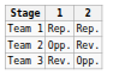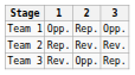+ column: 3 | Opp. | Rev. | Rep.
Team 1 | 1: Rep. -> Opp.
Team 2 | 1: Opp. -> Rep.
